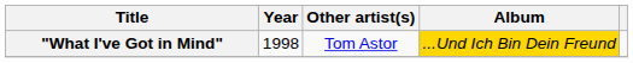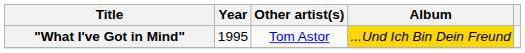"What I've Got in Mind" | Year: 1998 -> 1995
